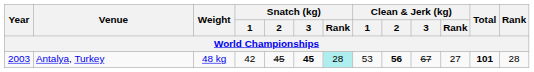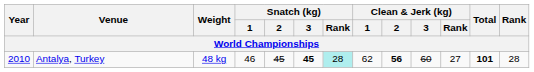Antalya, Turkey | Year: 2003 -> 2010
Antalya, Turkey | Snatch (kg) / 1: 42 -> 46
Antalya, Turkey | Clean & Jerk (kg) / 1: 53 -> 62
Antalya, Turkey | Clean & Jerk (kg) / 3: 67 -> 60
